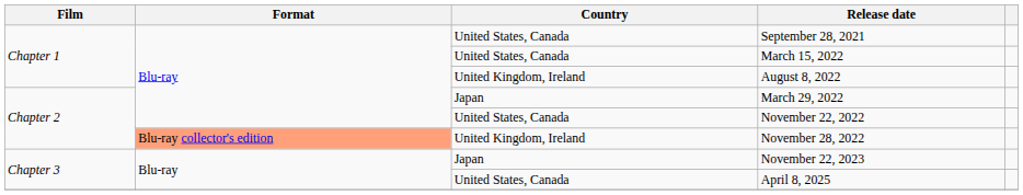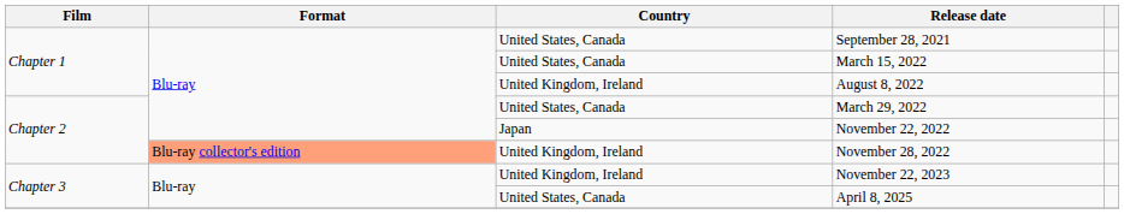March 29, 2022 | Country: Japan -> United States, Canada
November 22, 2022 | Country: United States, Canada -> Japan
November 22, 2023 | Country: Japan -> United Kingdom, Ireland
